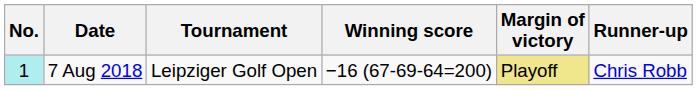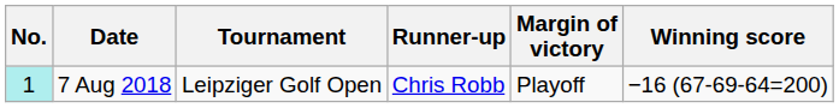columns swapped: Winning score <-> Runner-up
7 Aug 2018 | Margin of victory: khaki background -> no background
